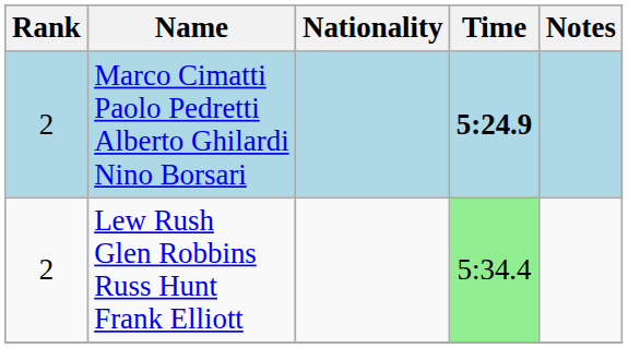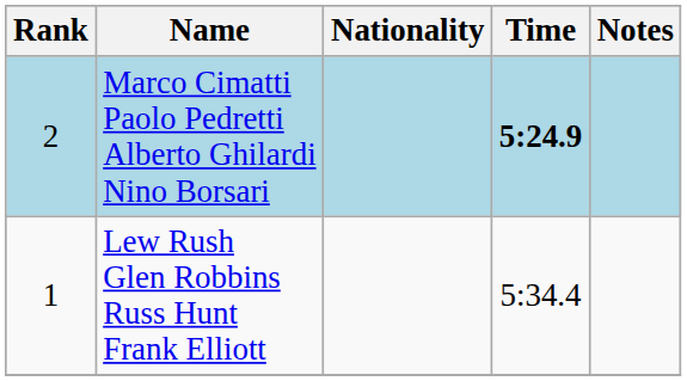Lew Rush Glen Robbins Russ Hunt Frank Elliott | Rank: 2 -> 1
Lew Rush Glen Robbins Russ Hunt Frank Elliott | Time: lightgreen background -> no background
